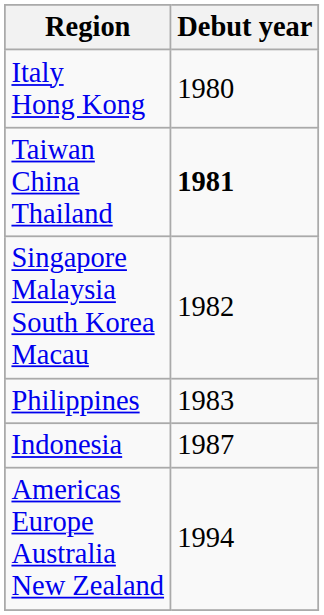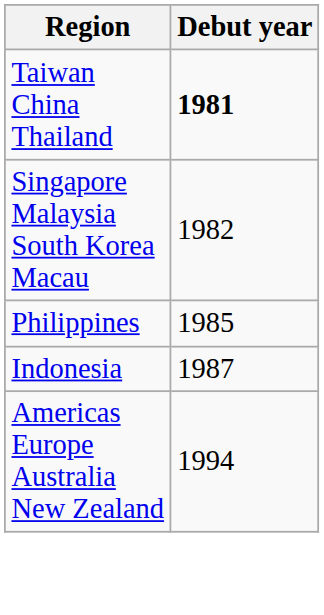- row: Italy Hong Kong | 1980
Philippines | Debut year: 1983 -> 1985
